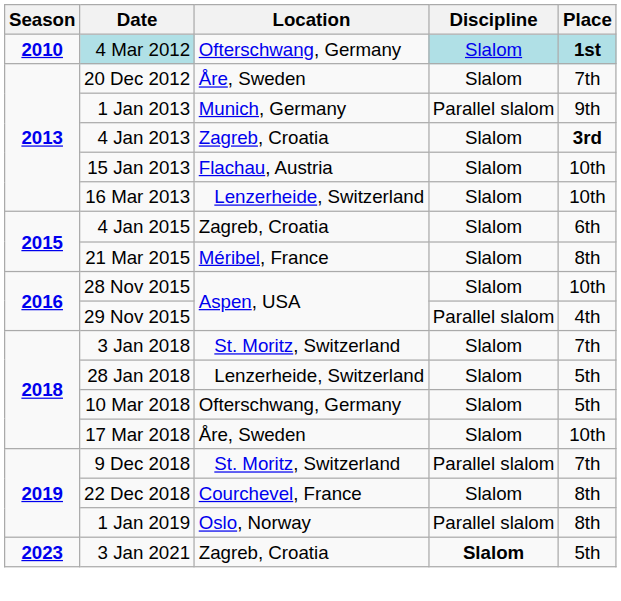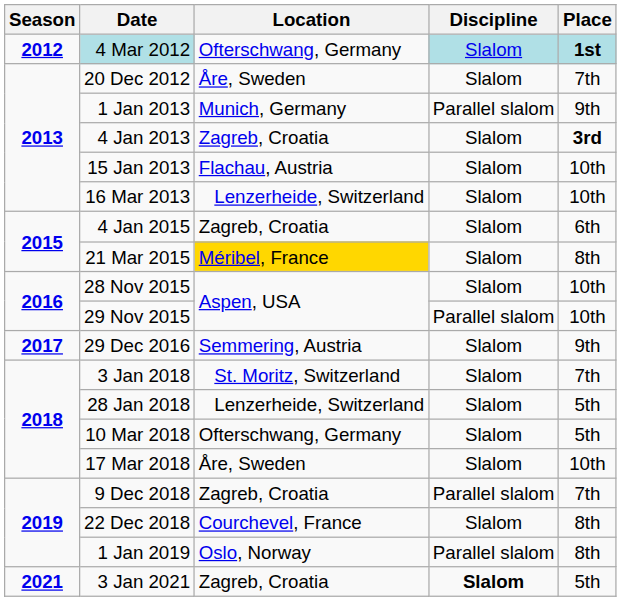4 Mar 2012 | Season: 2010 -> 2012
21 Mar 2015 | Location: no background -> gold background
29 Nov 2015 | Place: 4th -> 10th
+ row: 2017 | 29 Dec 2016 | Semmering, Austria | Slalom | 9th
9 Dec 2018 | Location: St. Moritz, Switzerland -> Zagreb, Croatia
3 Jan 2021 | Season: 2023 -> 2021
